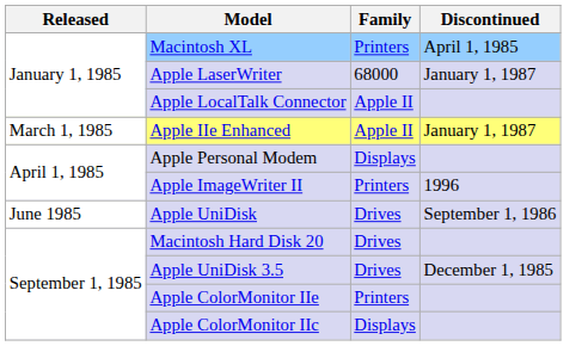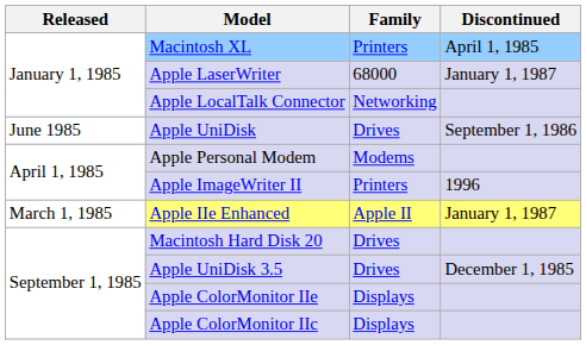Apple LocalTalk Connector | Family: Apple II -> Networking
rows swapped: Apple IIe Enhanced <-> Apple UniDisk
Apple Personal Modem | Family: Displays -> Modems
Apple ColorMonitor IIe | Family: Printers -> Displays
